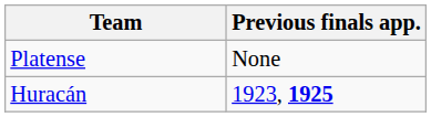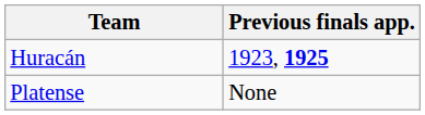rows swapped: Huracán <-> Platense
